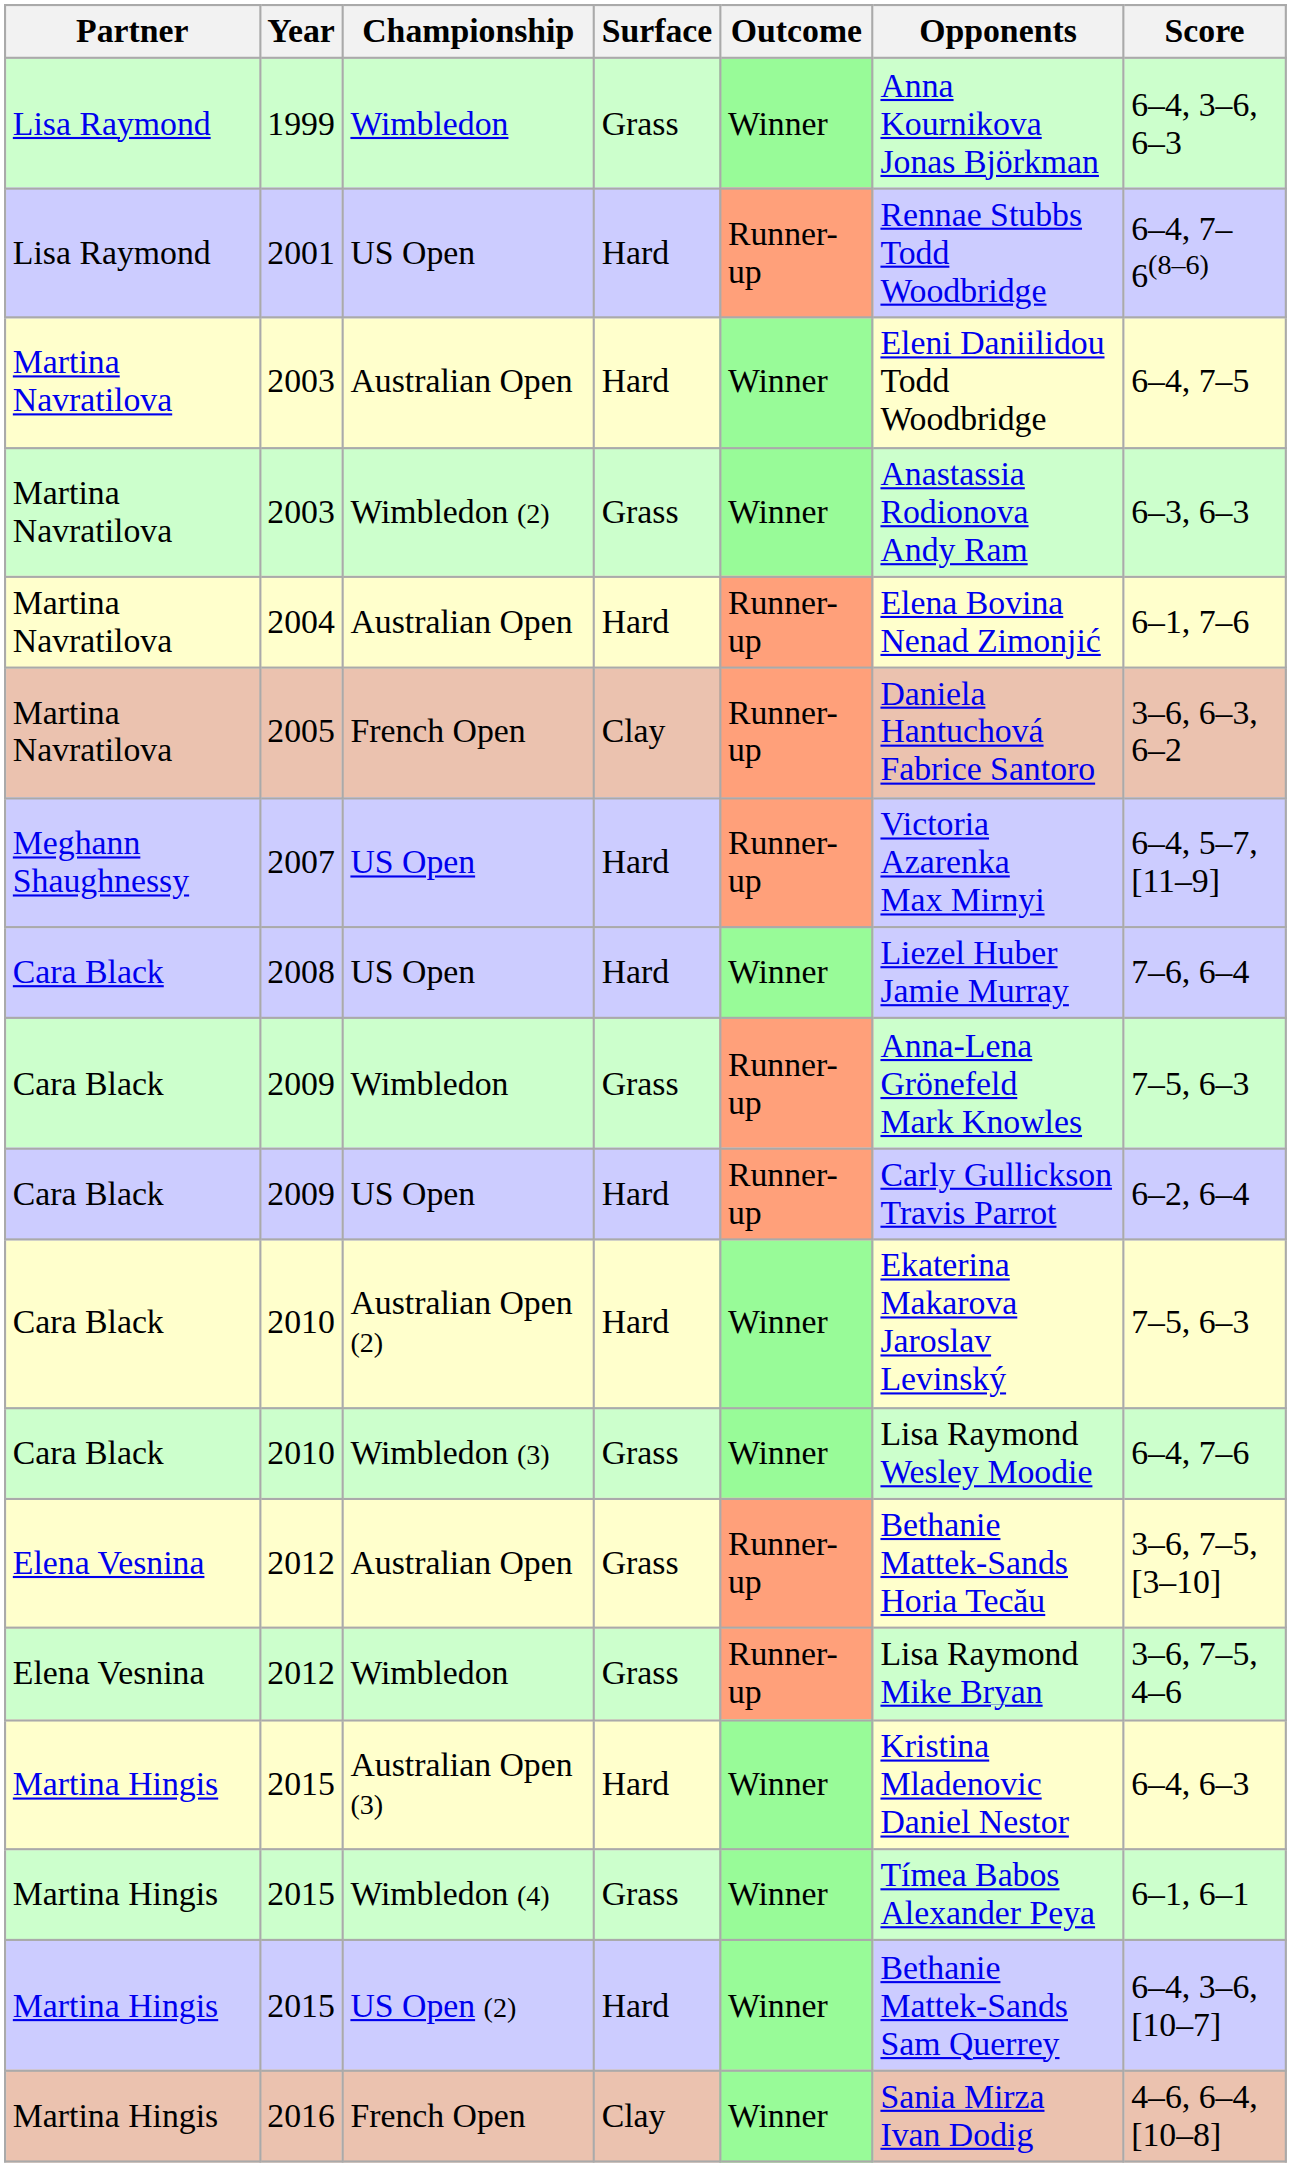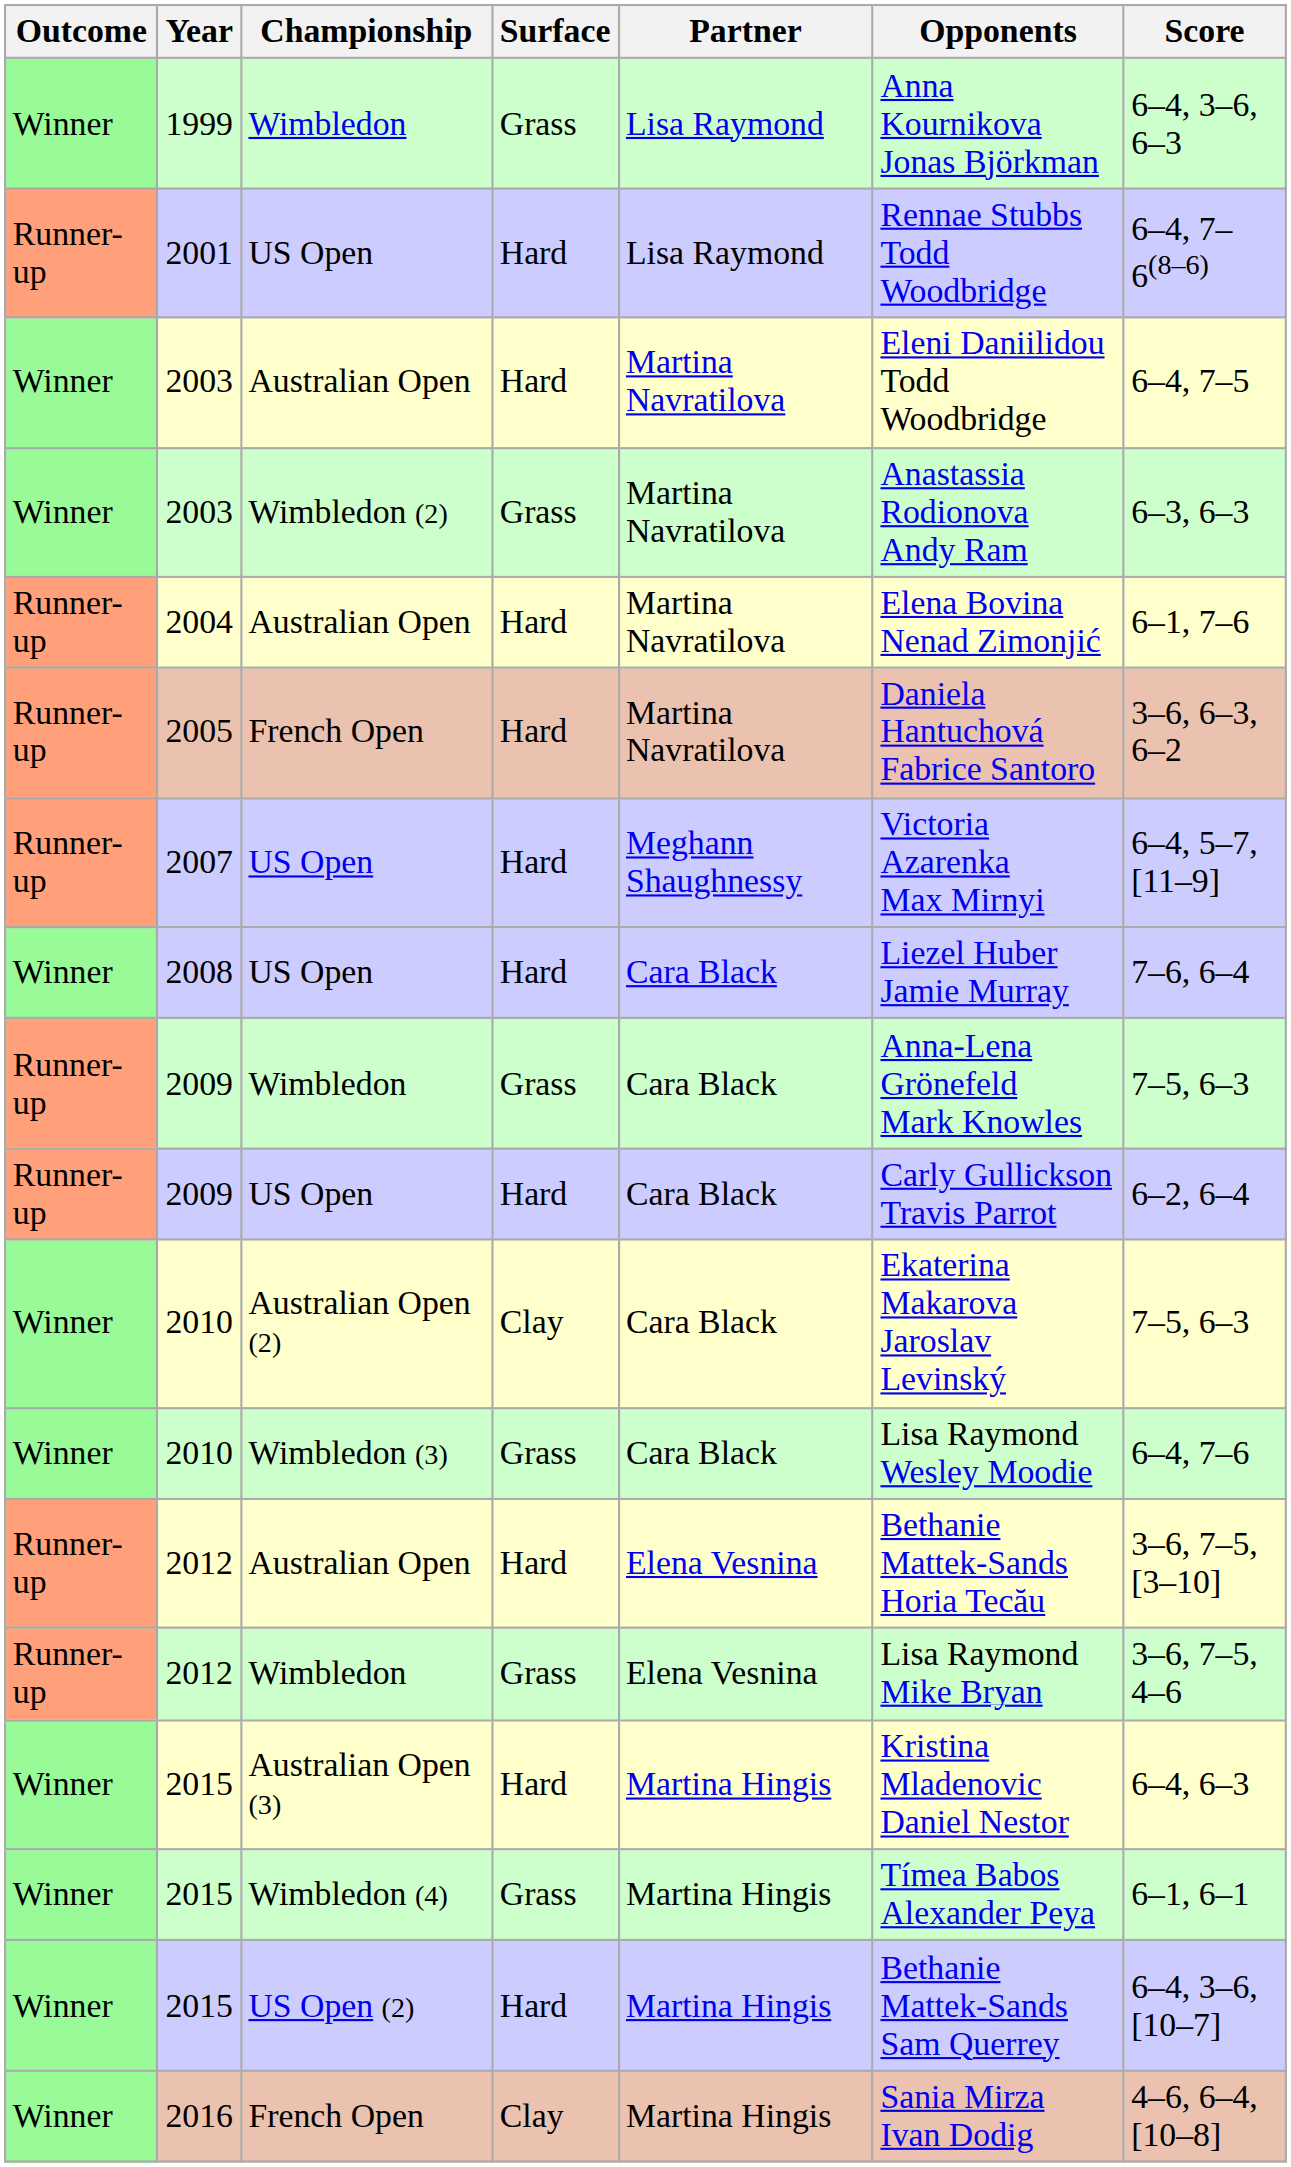columns swapped: Outcome <-> Partner
2005 | Surface: Clay -> Hard
2010 / Australian Open (2) | Surface: Hard -> Clay
2012 / Australian Open | Surface: Grass -> Hard
